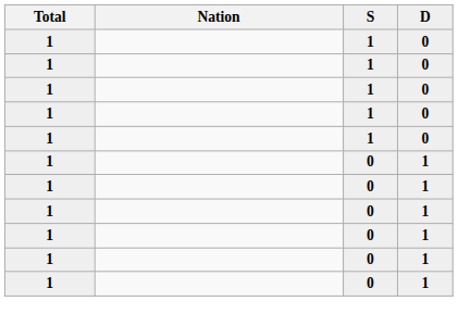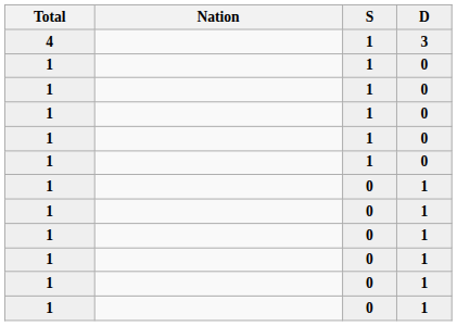+ row: 4 | 1 | 3
